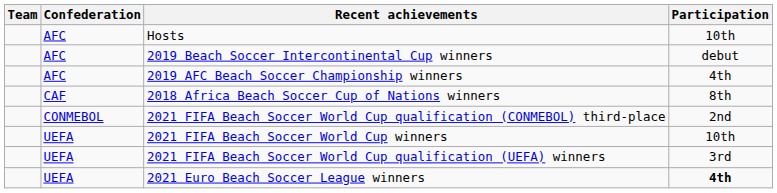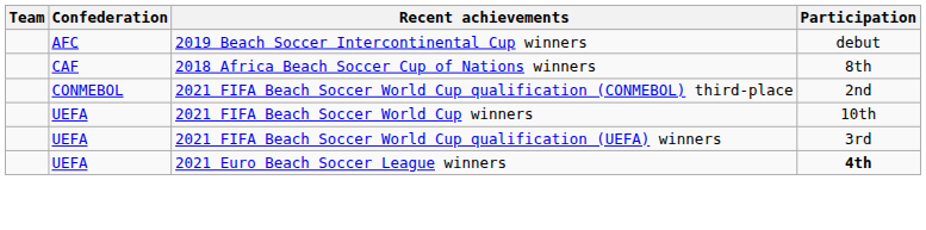- row: AFC | Hosts | 10th
- row: AFC | 2019 AFC Beach Soccer Championship winners | 4th
